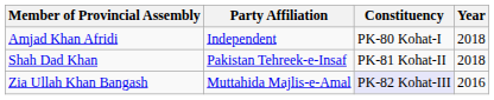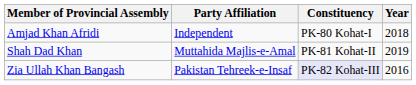Shah Dad Khan | Party Affiliation: Pakistan Tehreek-e-Insaf -> Muttahida Majlis-e-Amal
Shah Dad Khan | Year: 2018 -> 2019
Zia Ullah Khan Bangash | Party Affiliation: Muttahida Majlis-e-Amal -> Pakistan Tehreek-e-Insaf
